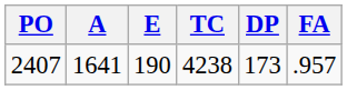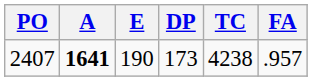columns swapped: TC <-> DP
2407 | A: normal -> bold
